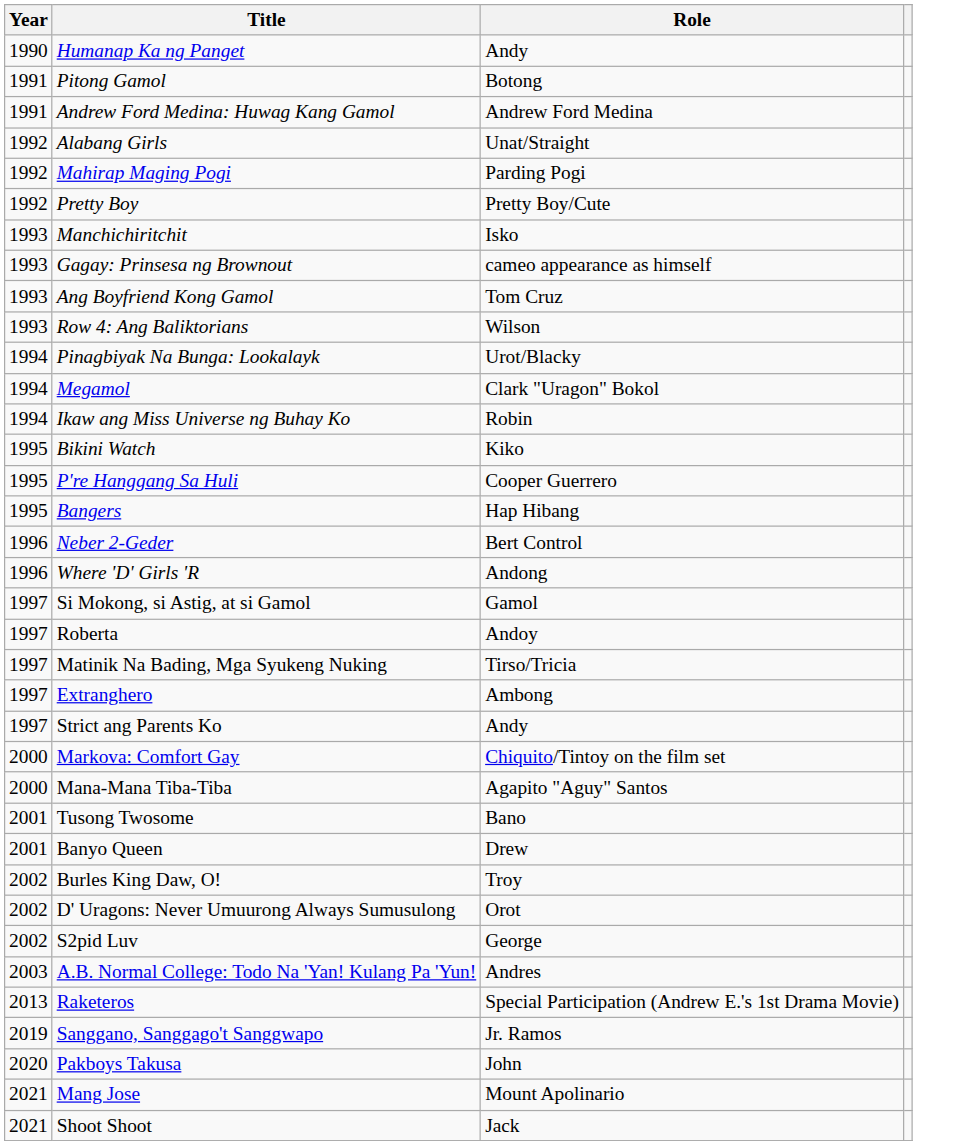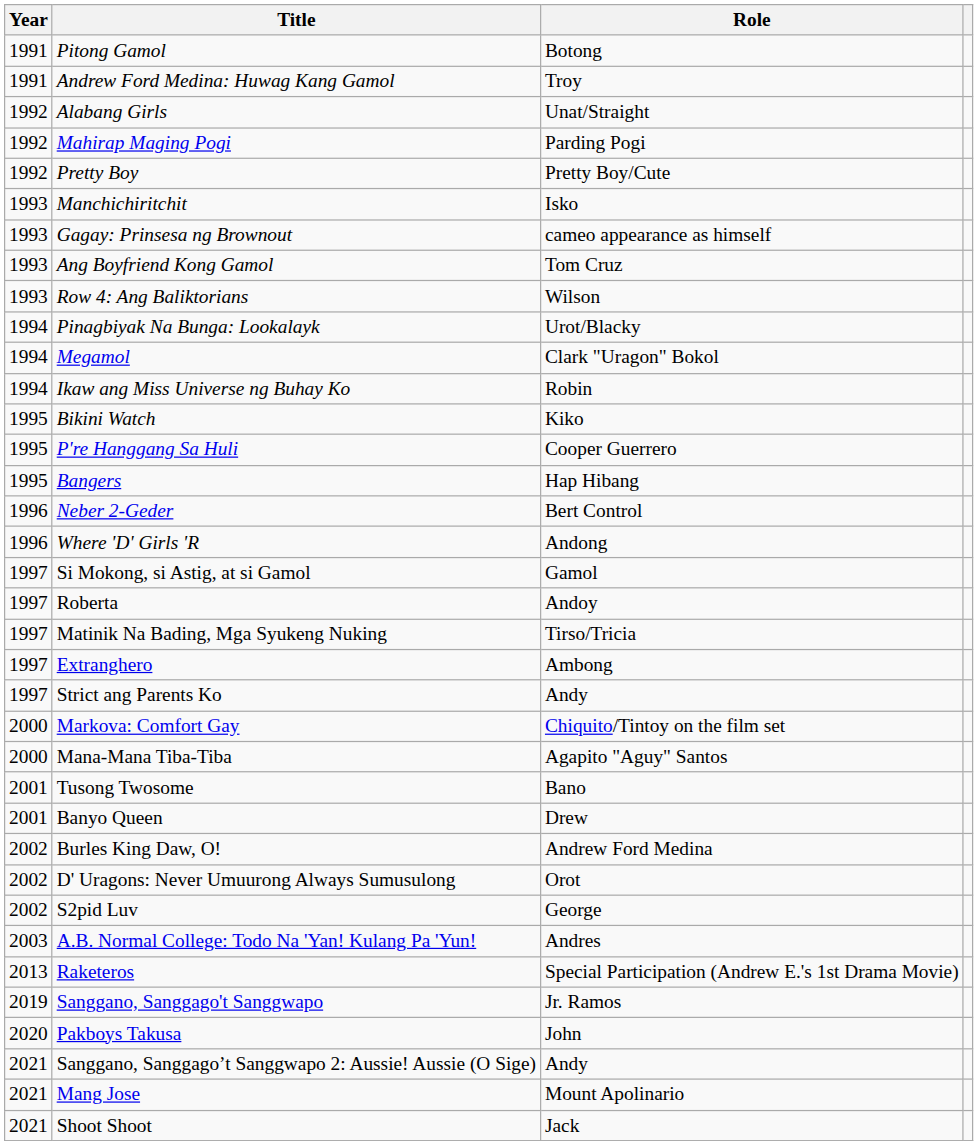- row: 1990 | Humanap Ka ng Panget | Andy
Andrew Ford Medina: Huwag Kang Gamol | Role: Andrew Ford Medina -> Troy
Burles King Daw, O! | Role: Troy -> Andrew Ford Medina
+ row: 2021 | Sanggano, Sanggago’t Sanggwapo 2: Aussie! Aussie (O Sige) | Andy
